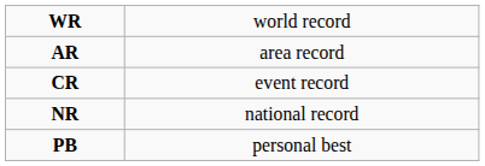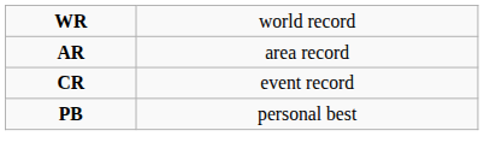- row: NR | national record
